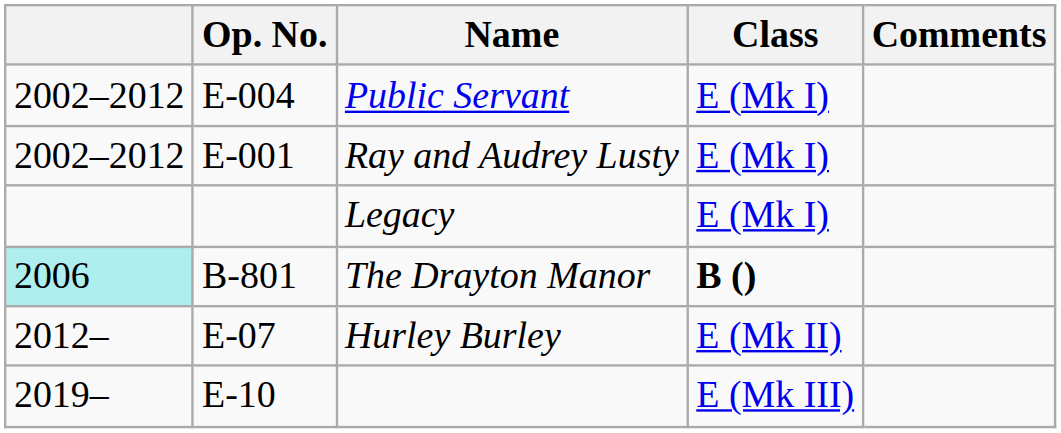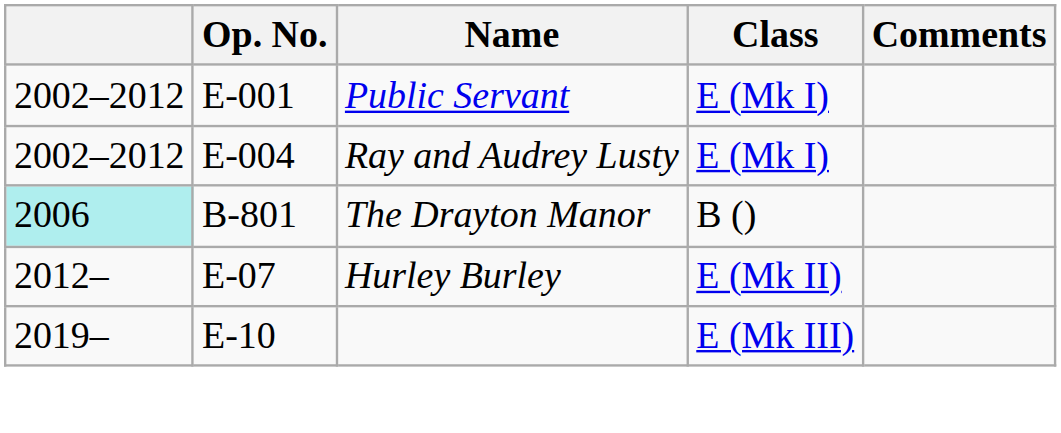Public Servant | Op. No.: E-004 -> E-001
Ray and Audrey Lusty | Op. No.: E-001 -> E-004
- row: Legacy | E (Mk I)
The Drayton Manor | Class: bold -> normal
